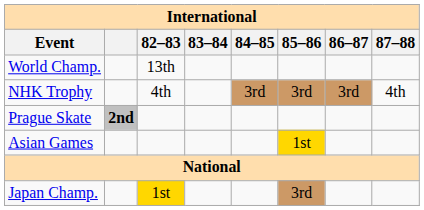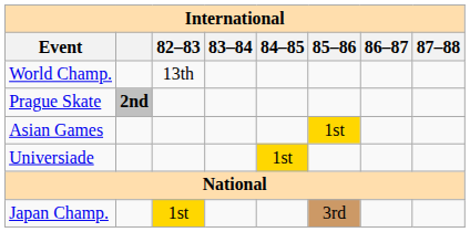- row: NHK Trophy | 4th | 3rd | 3rd | 3rd | 4th
+ row: Universiade | 1st
